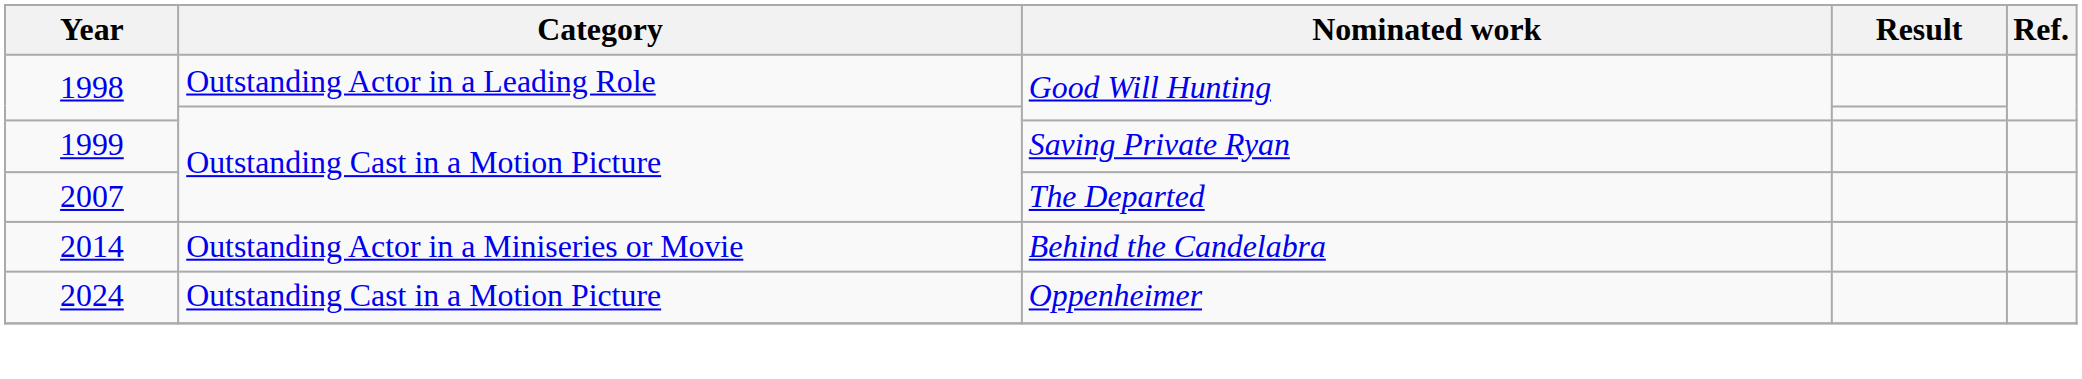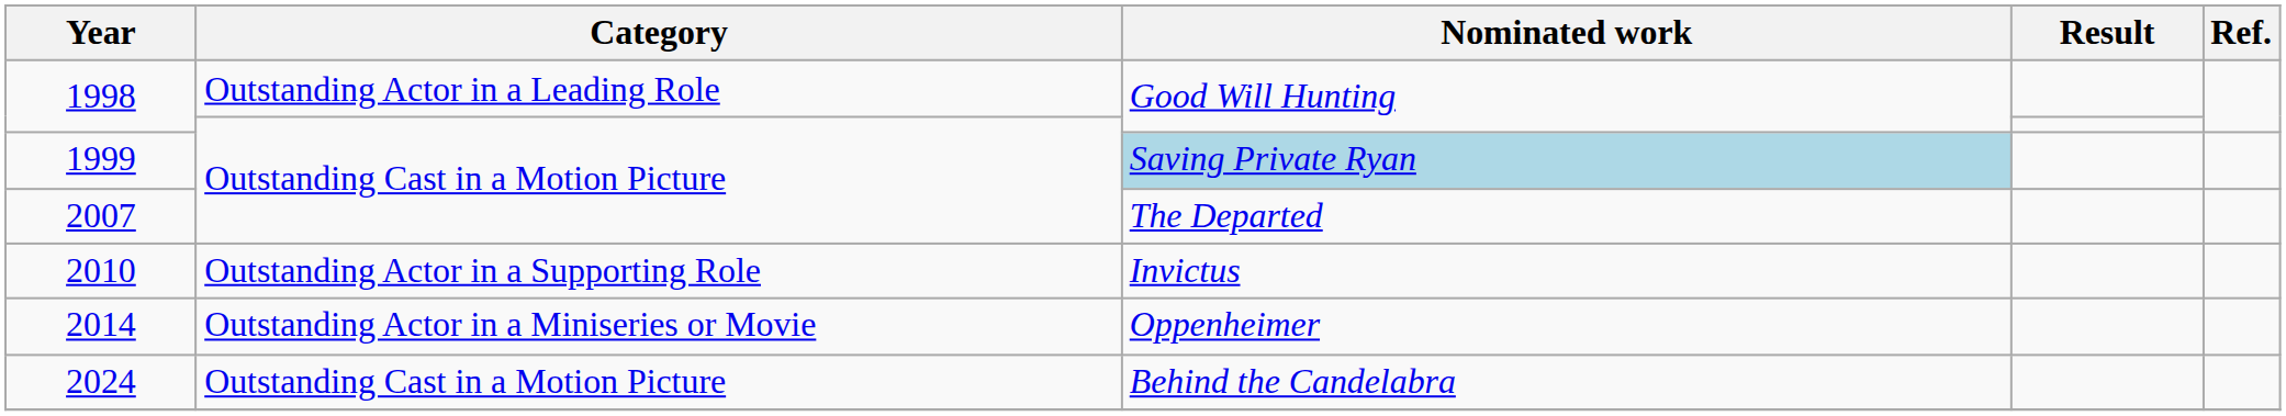1999 | Nominated work: no background -> lightblue background
+ row: 2010 | Outstanding Actor in a Supporting Role | Invictus
2014 | Nominated work: Behind the Candelabra -> Oppenheimer
2024 | Nominated work: Oppenheimer -> Behind the Candelabra
